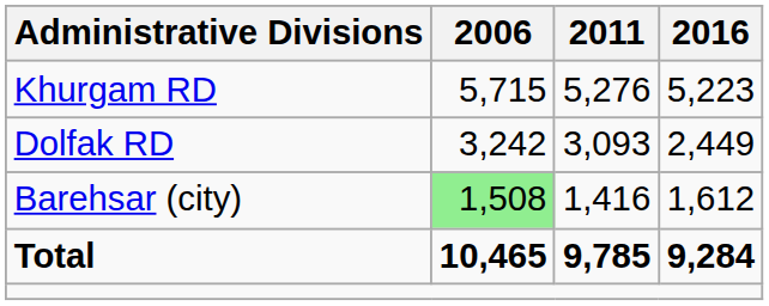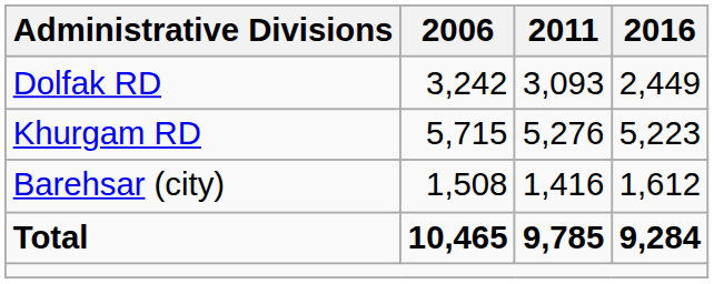rows swapped: Dolfak RD <-> Khurgam RD
Barehsar (city) | 2006: lightgreen background -> no background
